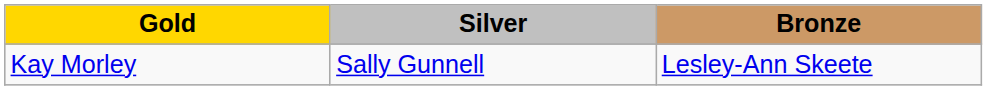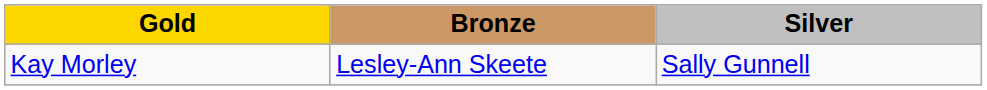columns swapped: Silver <-> Bronze
